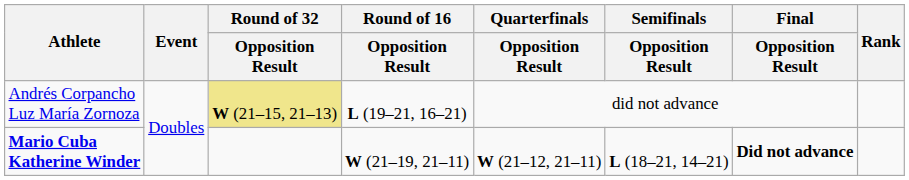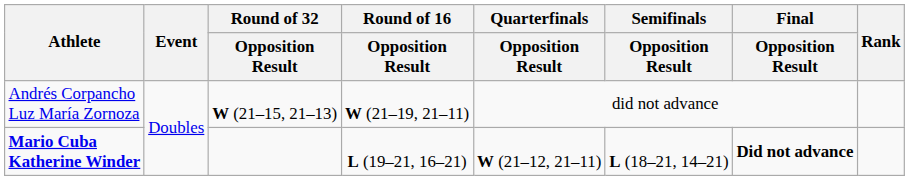Andrés Corpancho Luz María Zornoza | Round of 32 / Opposition Result: khaki background -> no background
Andrés Corpancho Luz María Zornoza | Round of 16 / Opposition Result: L (19–21, 16–21) -> W (21–19, 21–11)
Mario Cuba Katherine Winder | Round of 16 / Opposition Result: W (21–19, 21–11) -> L (19–21, 16–21)
